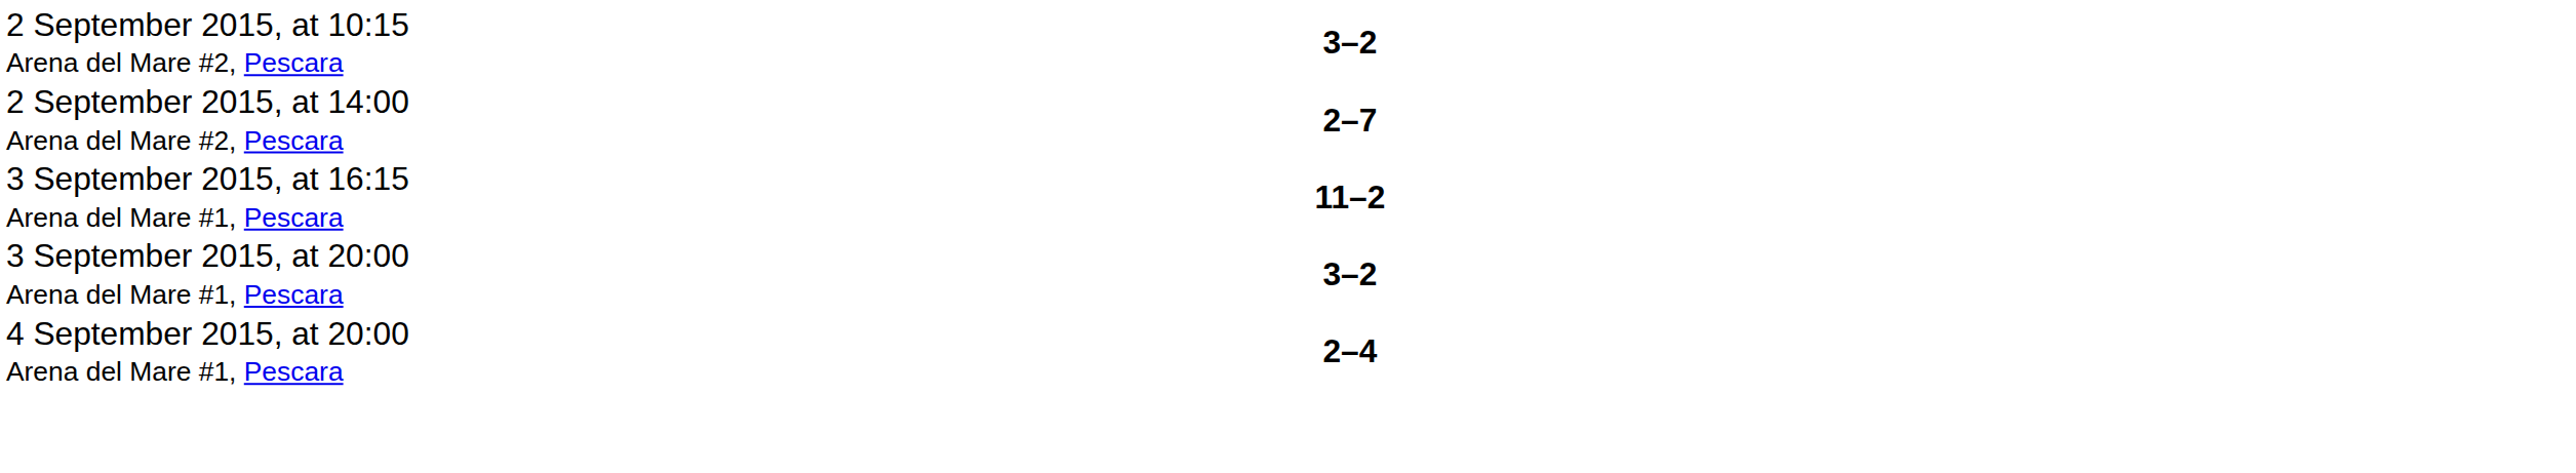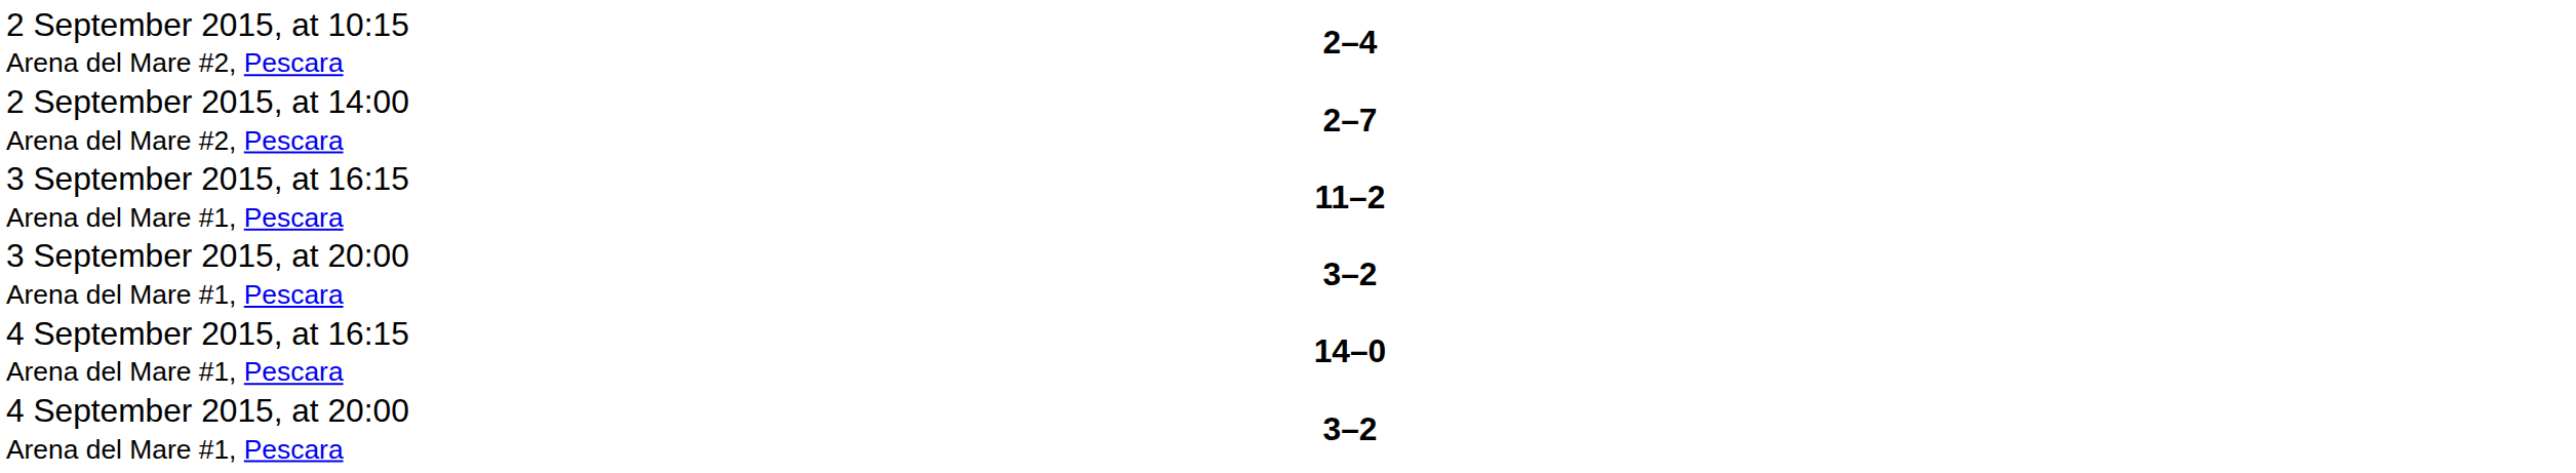2 September 2015, at 10:15 Arena del Mare #2, Pescara | column 3: 3–2 -> 2–4
+ row: 4 September 2015, at 16:15 Arena del Mare #1, Pescara | 14–0
4 September 2015, at 20:00 Arena del Mare #1, Pescara | column 3: 2–4 -> 3–2
